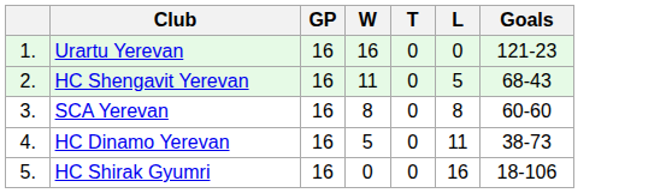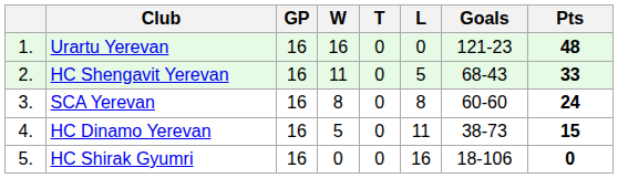+ column: Pts | 48 | 33 | 24 | 15 | 0
